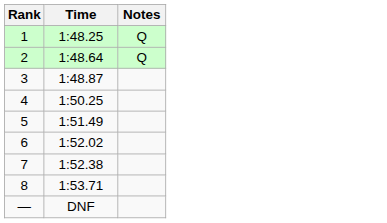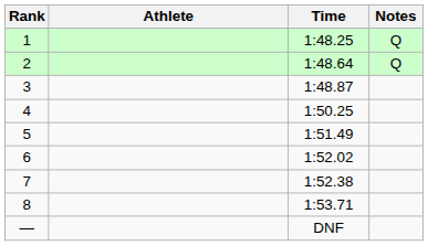+ column: Athlete
